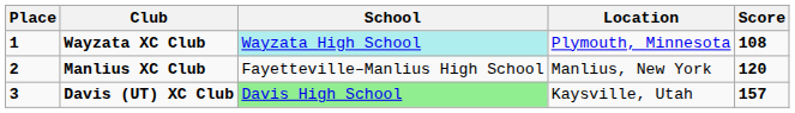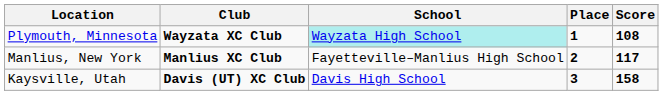columns swapped: Place <-> Location
Manlius XC Club | Score: 120 -> 117
Davis (UT) XC Club | School: lightgreen background -> no background
Davis (UT) XC Club | Score: 157 -> 158
